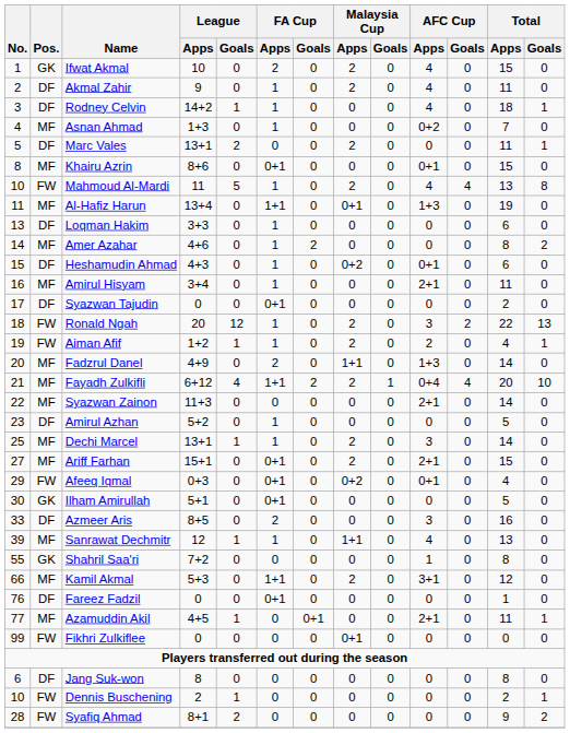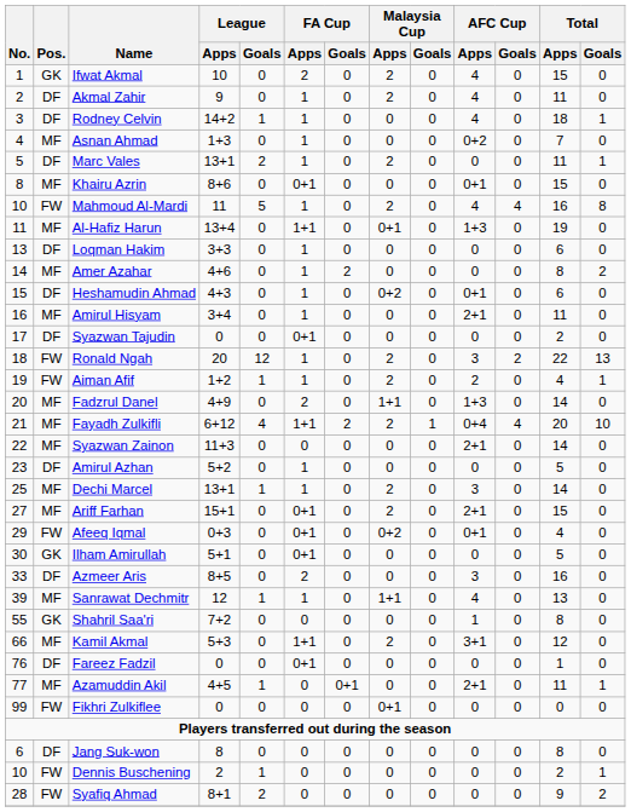Marc Vales | FA Cup / Apps: 0 -> 1
Mahmoud Al-Mardi | Total / Apps: 13 -> 16
